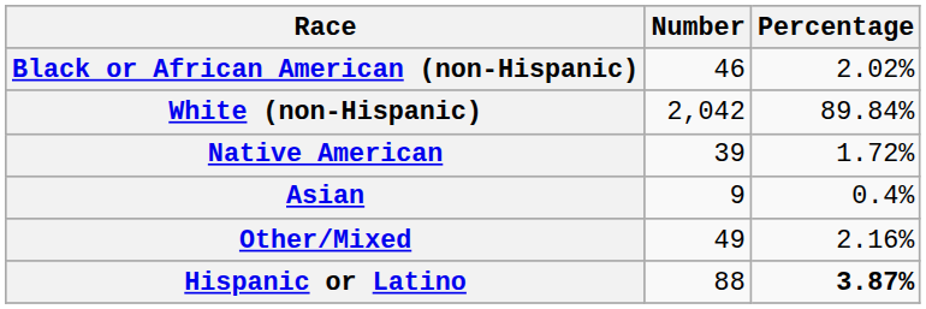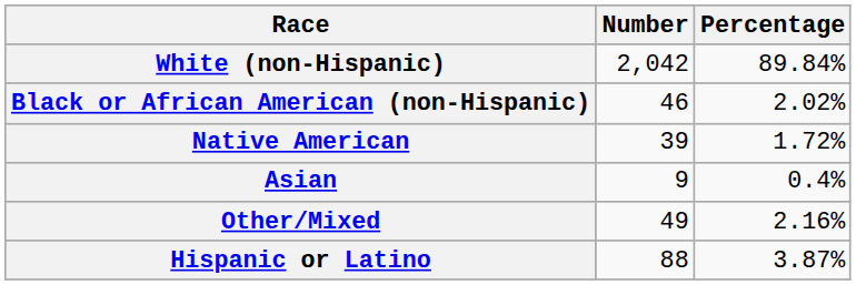rows swapped: White (non-Hispanic) <-> Black or African American (non-Hispanic)
Hispanic or Latino | Percentage: bold -> normal
